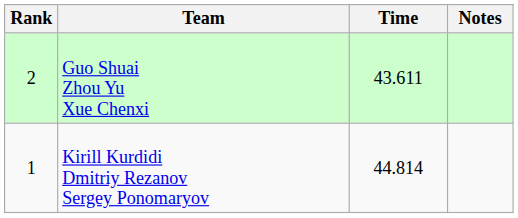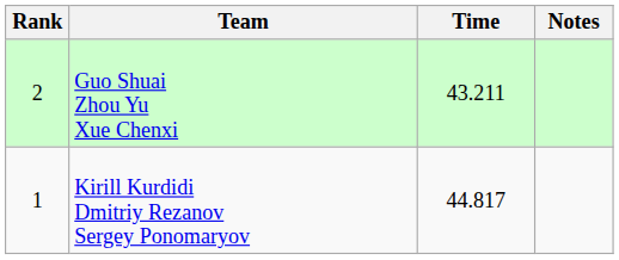Guo Shuai Zhou Yu Xue Chenxi | Time: 43.611 -> 43.211
Kirill Kurdidi Dmitriy Rezanov Sergey Ponomaryov | Time: 44.814 -> 44.817
